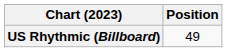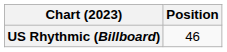US Rhythmic (Billboard) | Position: 49 -> 46
